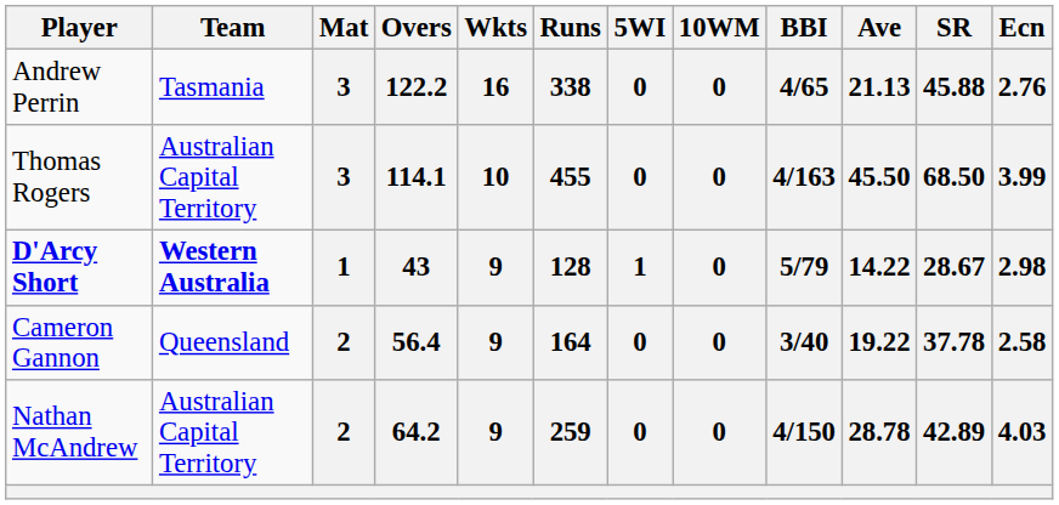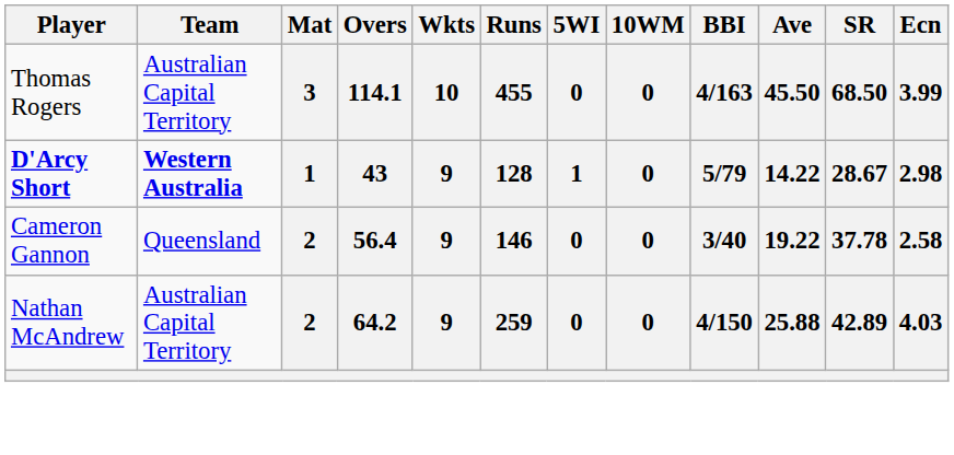- row: Andrew Perrin | Tasmania | 3 | 122.2 | 16 | 338 | 0 | 0 | 4/65 | 21.13 | 45.88 | 2.76
56.4 | Runs: 164 -> 146
64.2 | Ave: 28.78 -> 25.88
